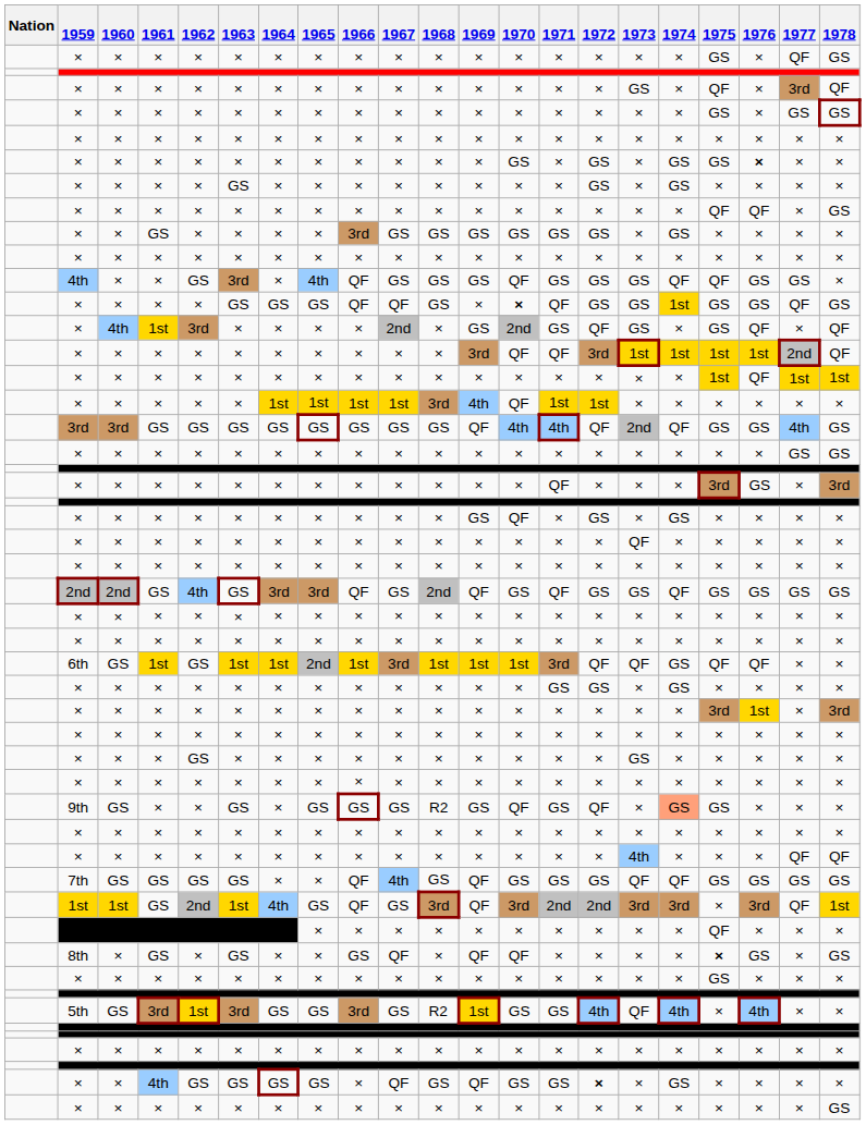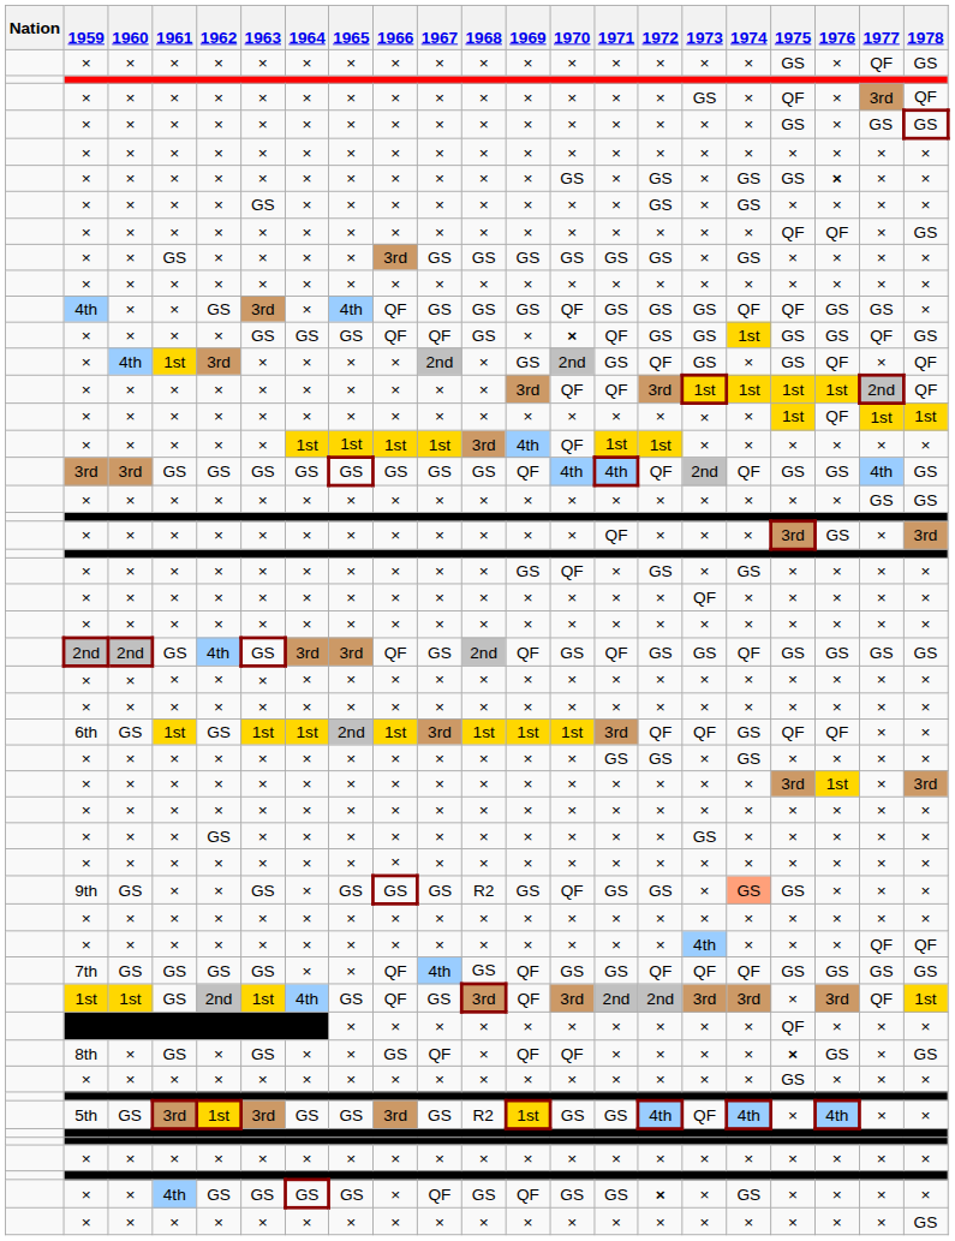9th | 1972: QF -> GS
7th | 1972: GS -> QF
